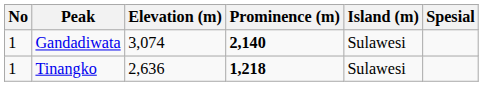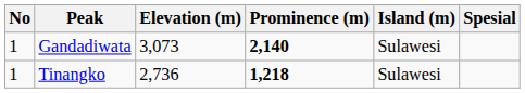Gandadiwata | Elevation (m): 3,074 -> 3,073
Tinangko | Elevation (m): 2,636 -> 2,736
